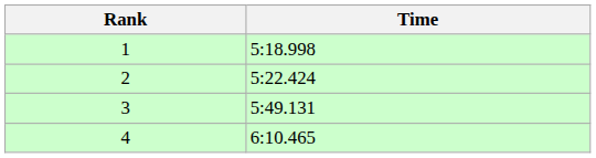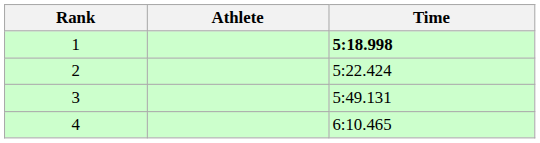+ column: Athlete
1 | Time: normal -> bold
